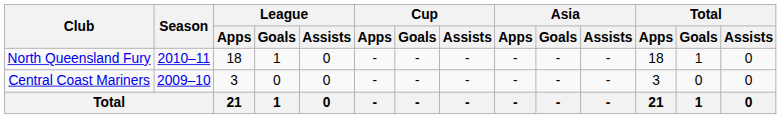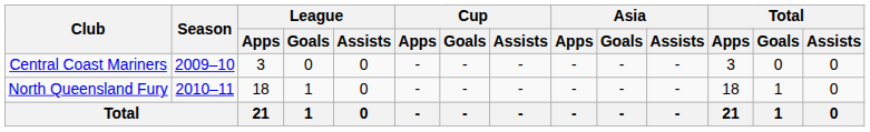rows swapped: Central Coast Mariners <-> North Queensland Fury
